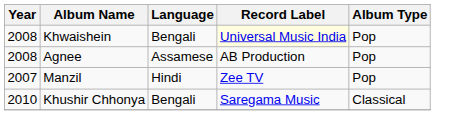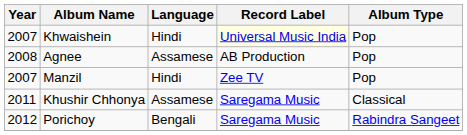Khwaishein | Year: 2008 -> 2007
Khwaishein | Language: Bengali -> Hindi
Khushir Chhonya | Year: 2010 -> 2011
Khushir Chhonya | Language: Bengali -> Assamese
+ row: 2012 | Porichoy | Bengali | Saregama Music | Rabindra Sangeet
